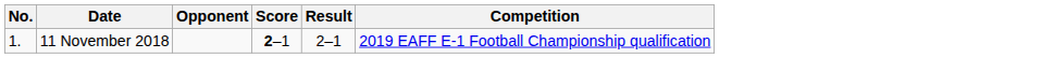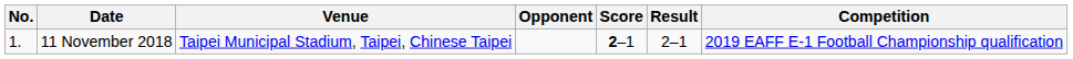+ column: Venue | Taipei Municipal Stadium, Taipei, Chinese Taipei
